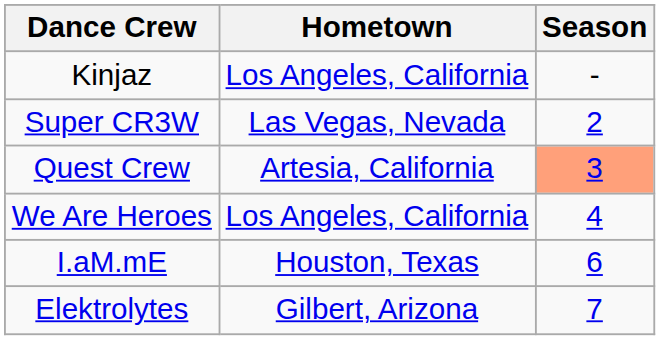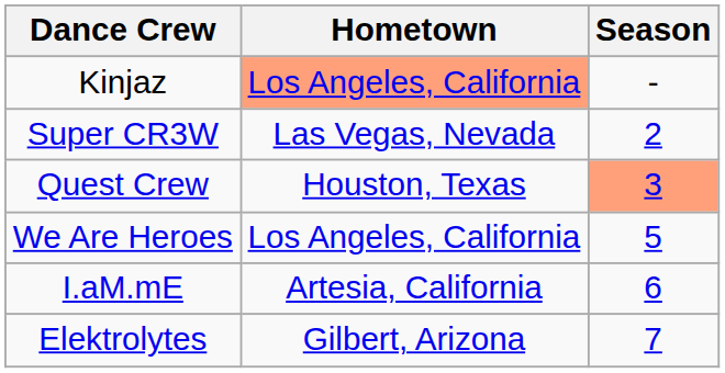Kinjaz | Hometown: no background -> lightsalmon background
Quest Crew | Hometown: Artesia, California -> Houston, Texas
We Are Heroes | Season: 4 -> 5
I.aM.mE | Hometown: Houston, Texas -> Artesia, California
